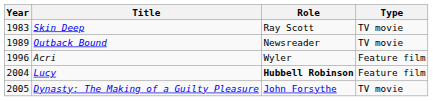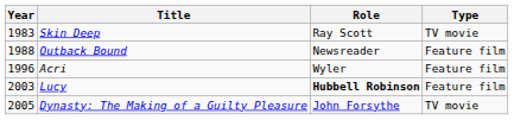Outback Bound | Year: 1989 -> 1988
Outback Bound | Type: TV movie -> Feature film
Lucy | Year: 2004 -> 2003
